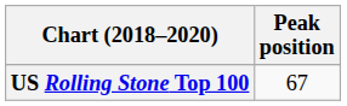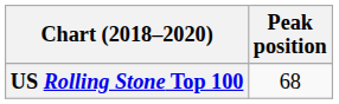US Rolling Stone Top 100 | Peak position: 67 -> 68
